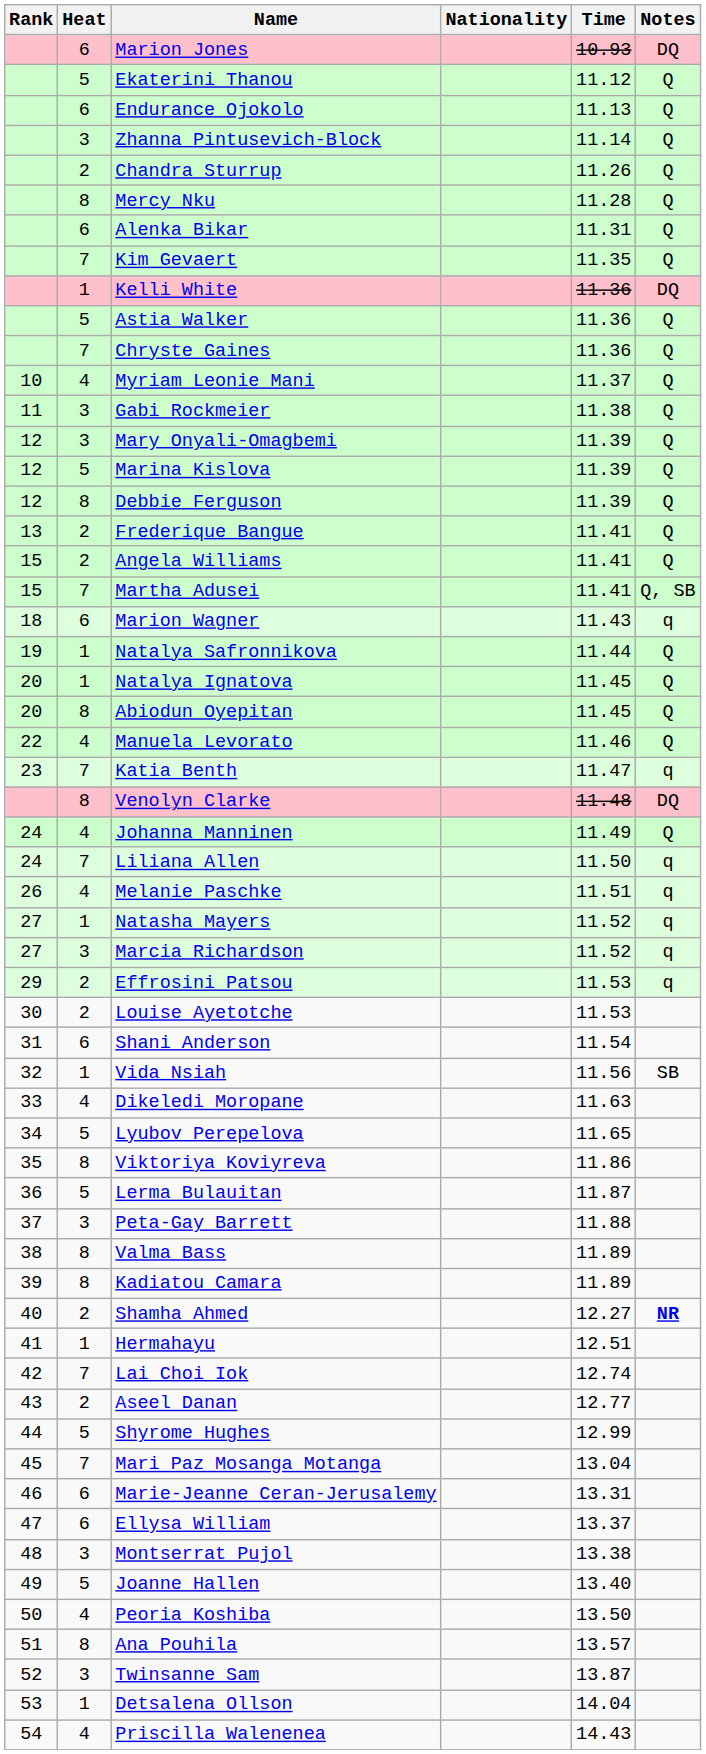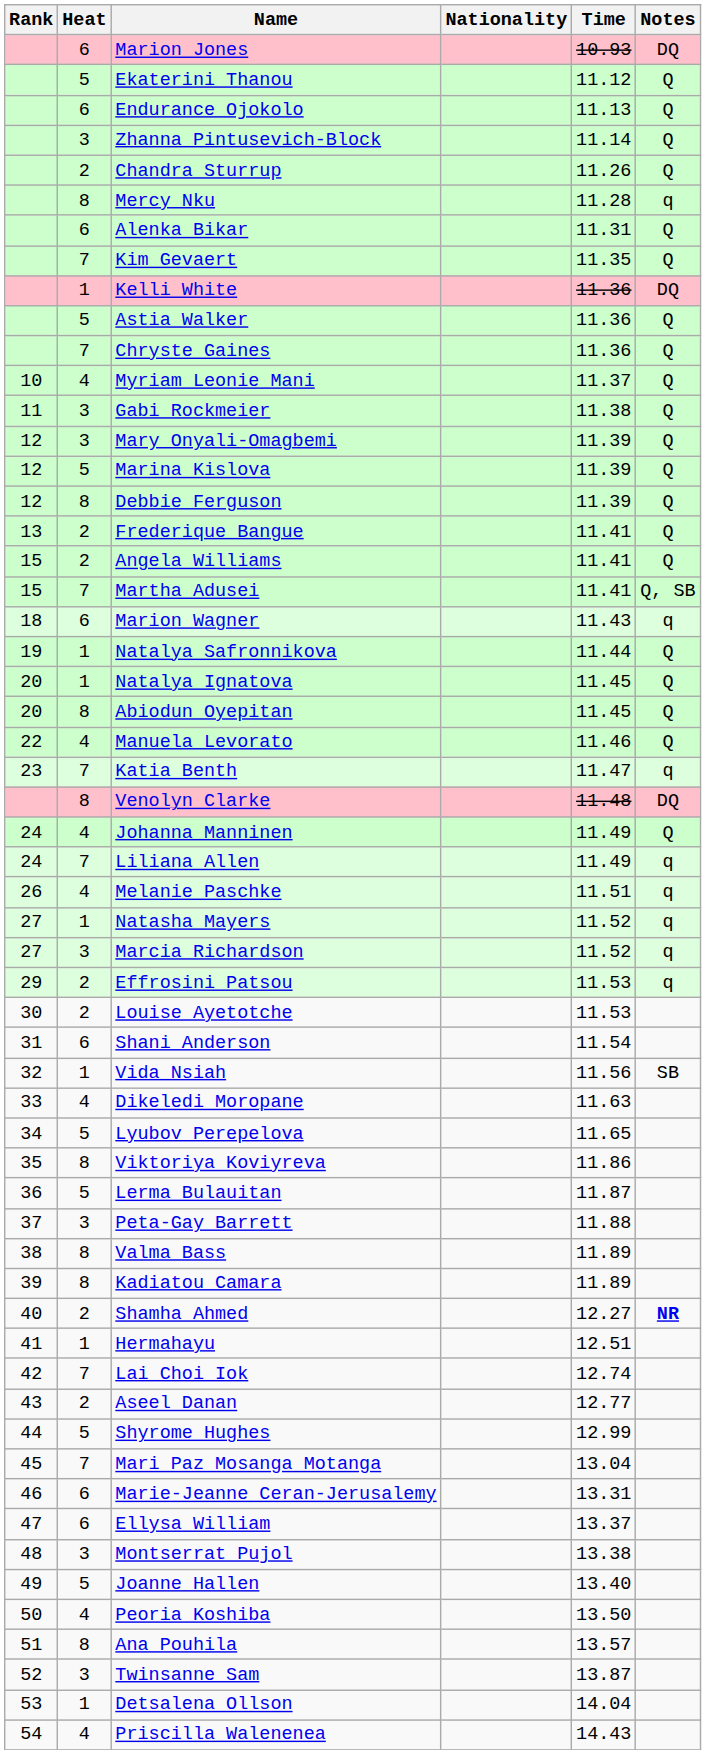Mercy Nku | Notes: Q -> q
Liliana Allen | Time: 11.50 -> 11.49
